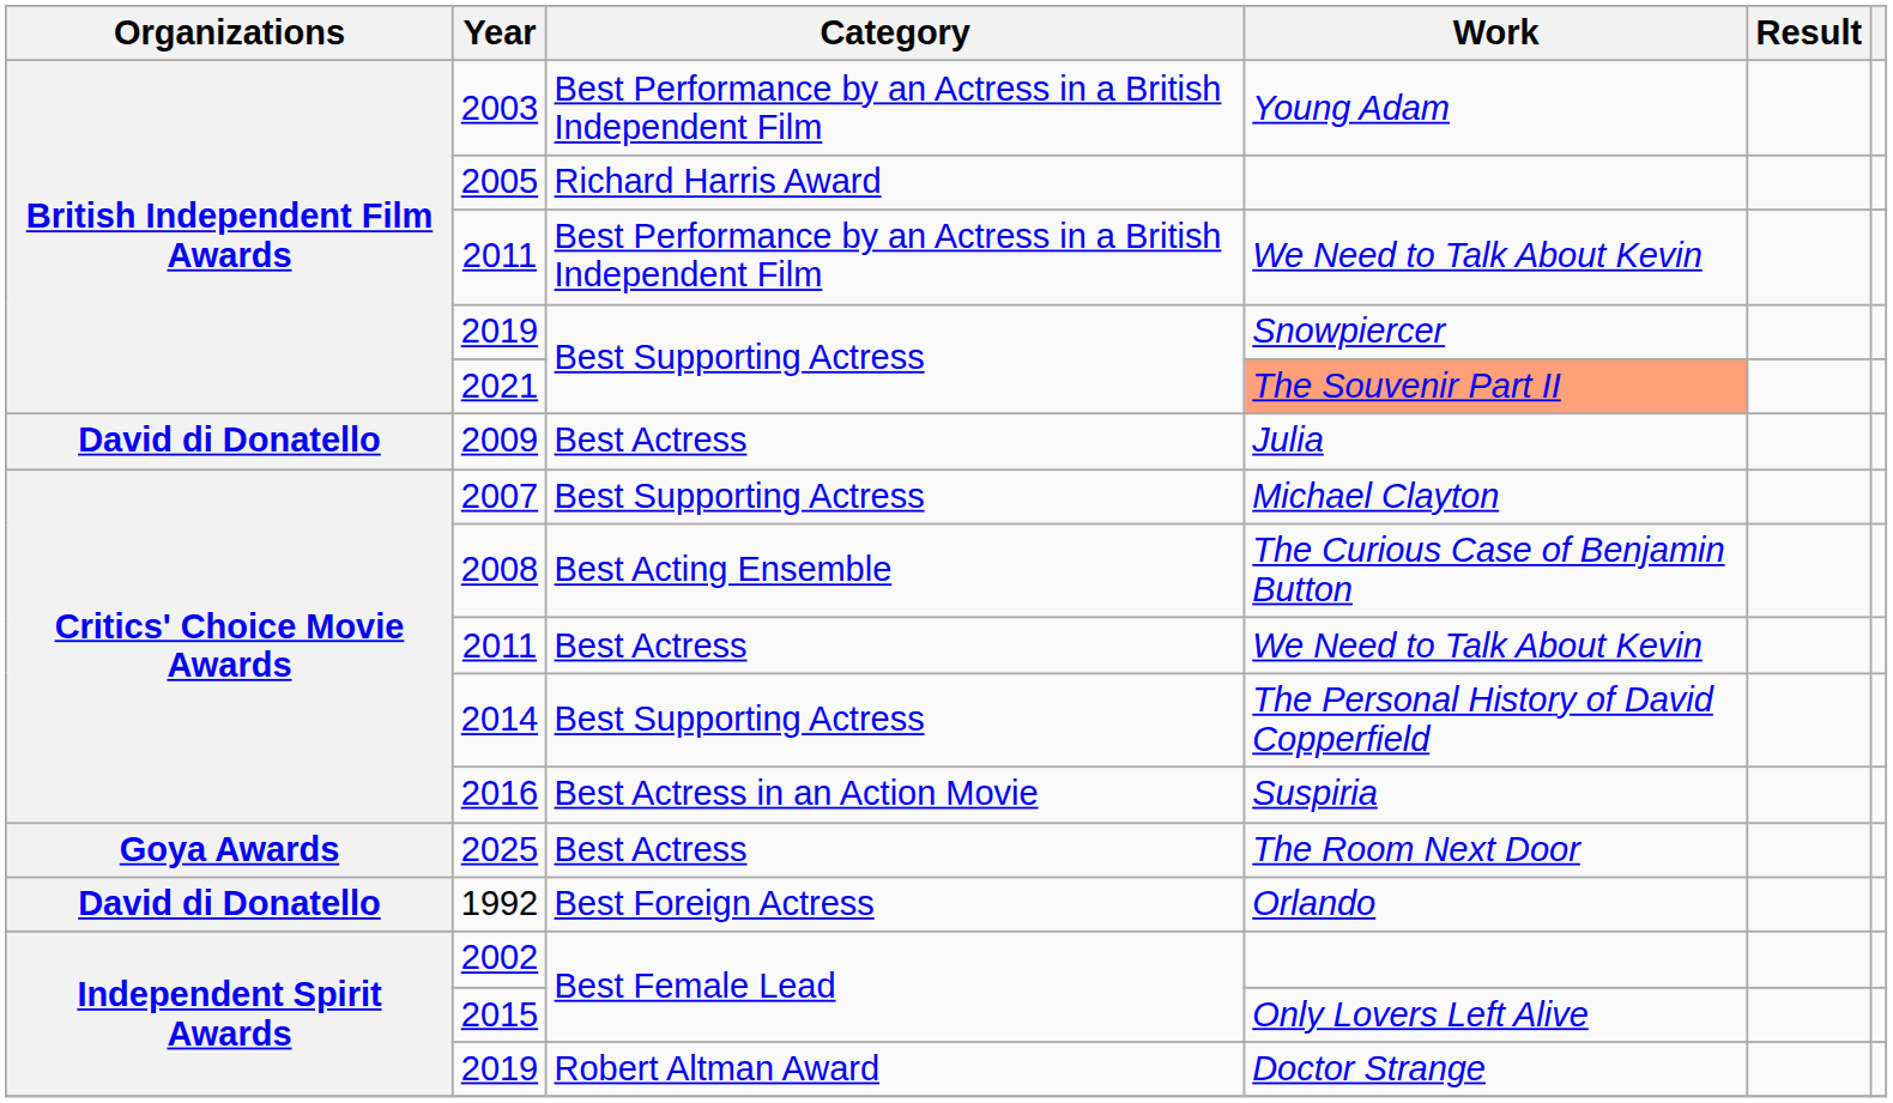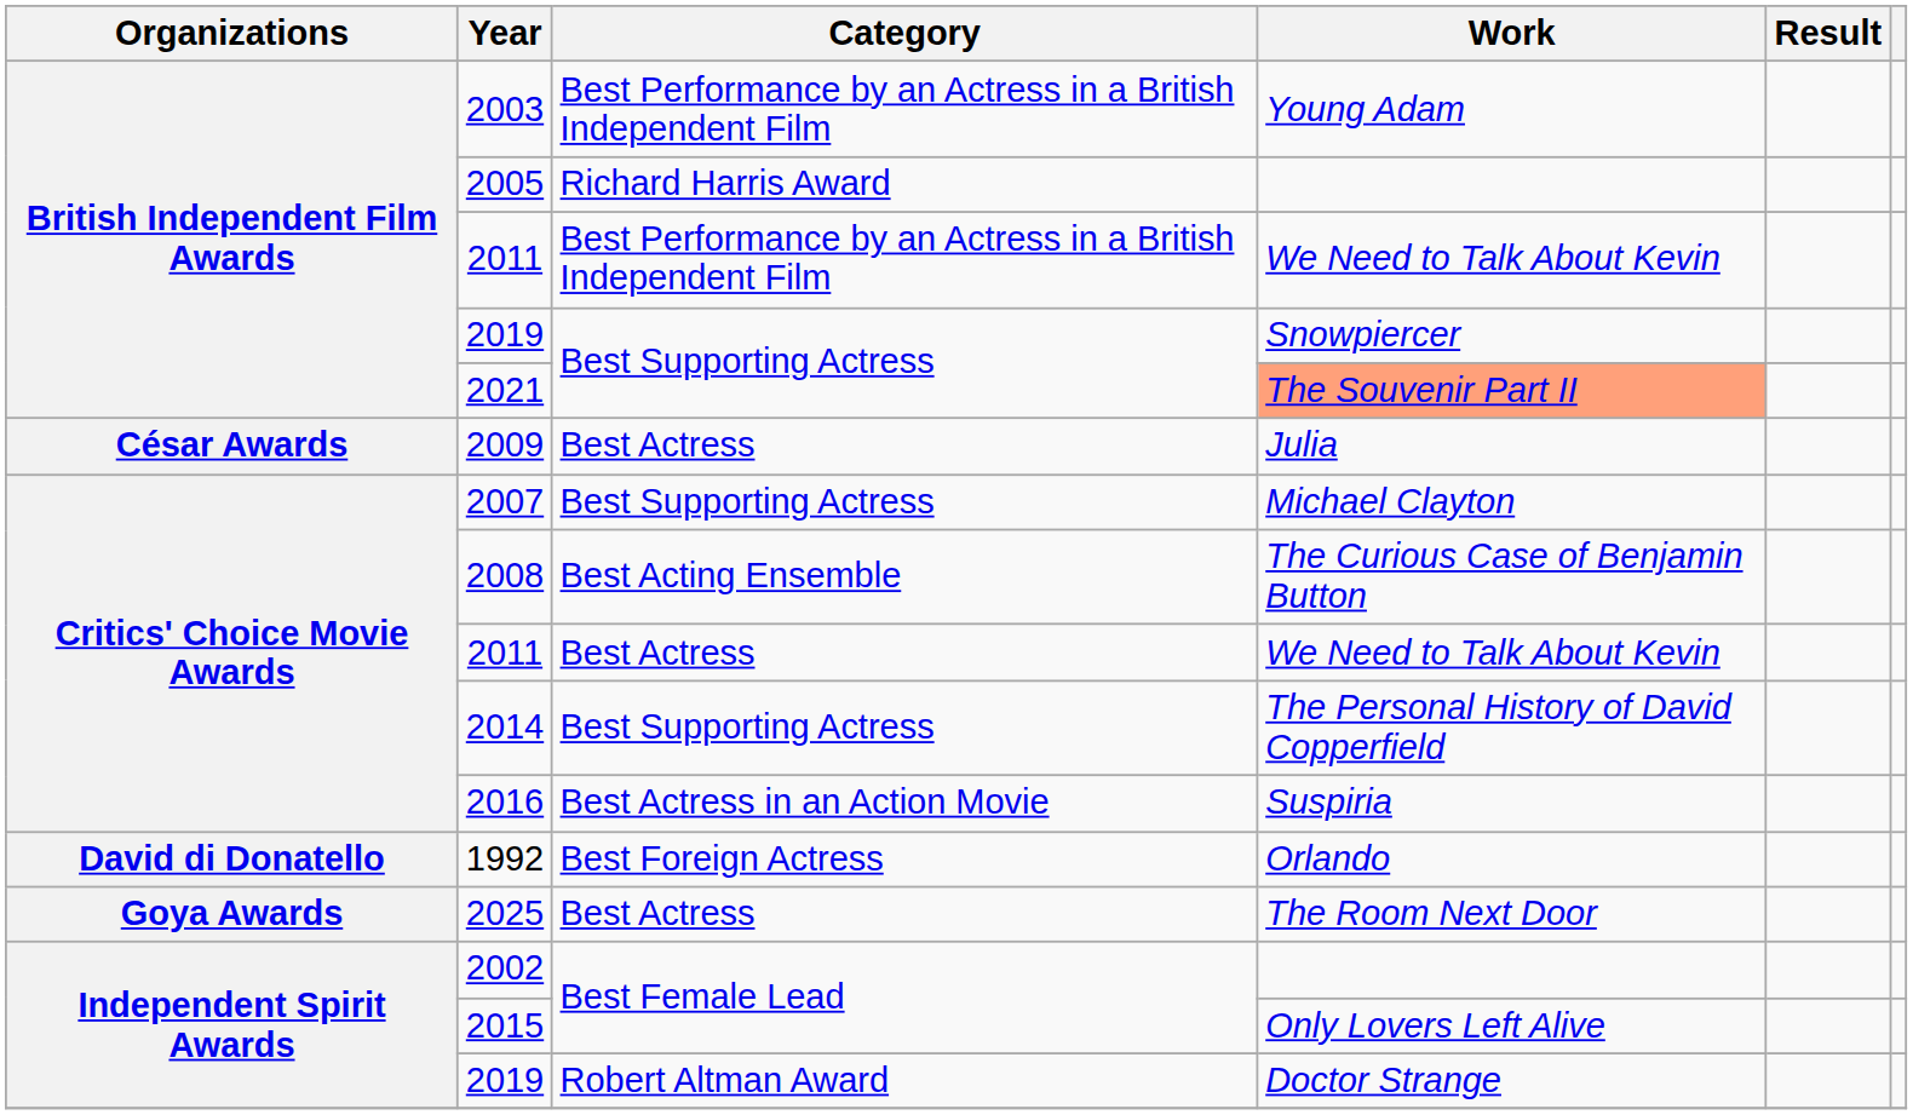2009 | Organizations: David di Donatello -> César Awards
rows swapped: 1992 <-> 2025
